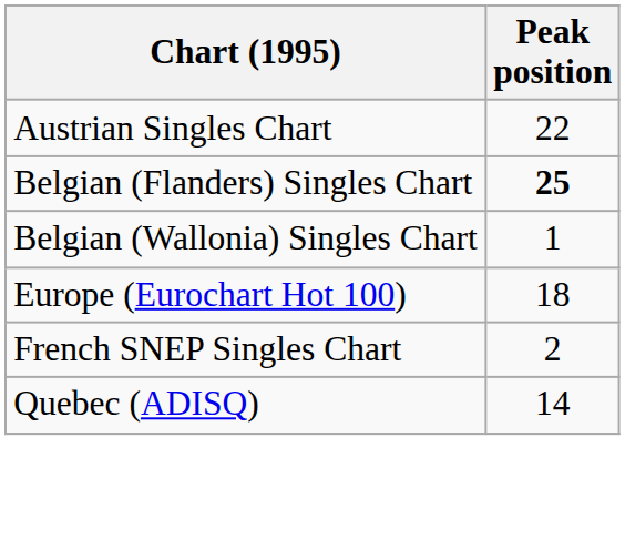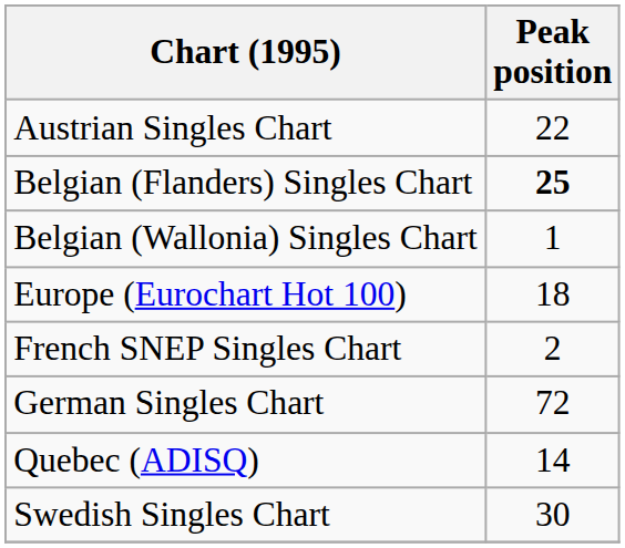+ row: German Singles Chart | 72
+ row: Swedish Singles Chart | 30
